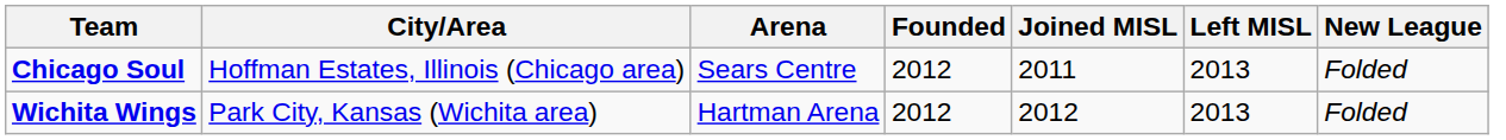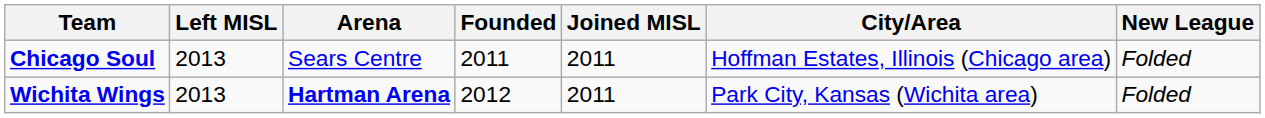columns swapped: City/Area <-> Left MISL
Chicago Soul | Founded: 2012 -> 2011
Wichita Wings | Arena: normal -> bold
Wichita Wings | Joined MISL: 2012 -> 2011
